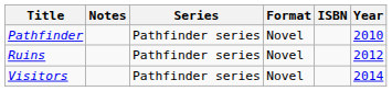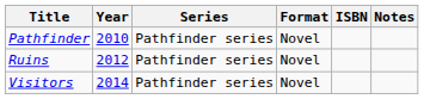columns swapped: Year <-> Notes
